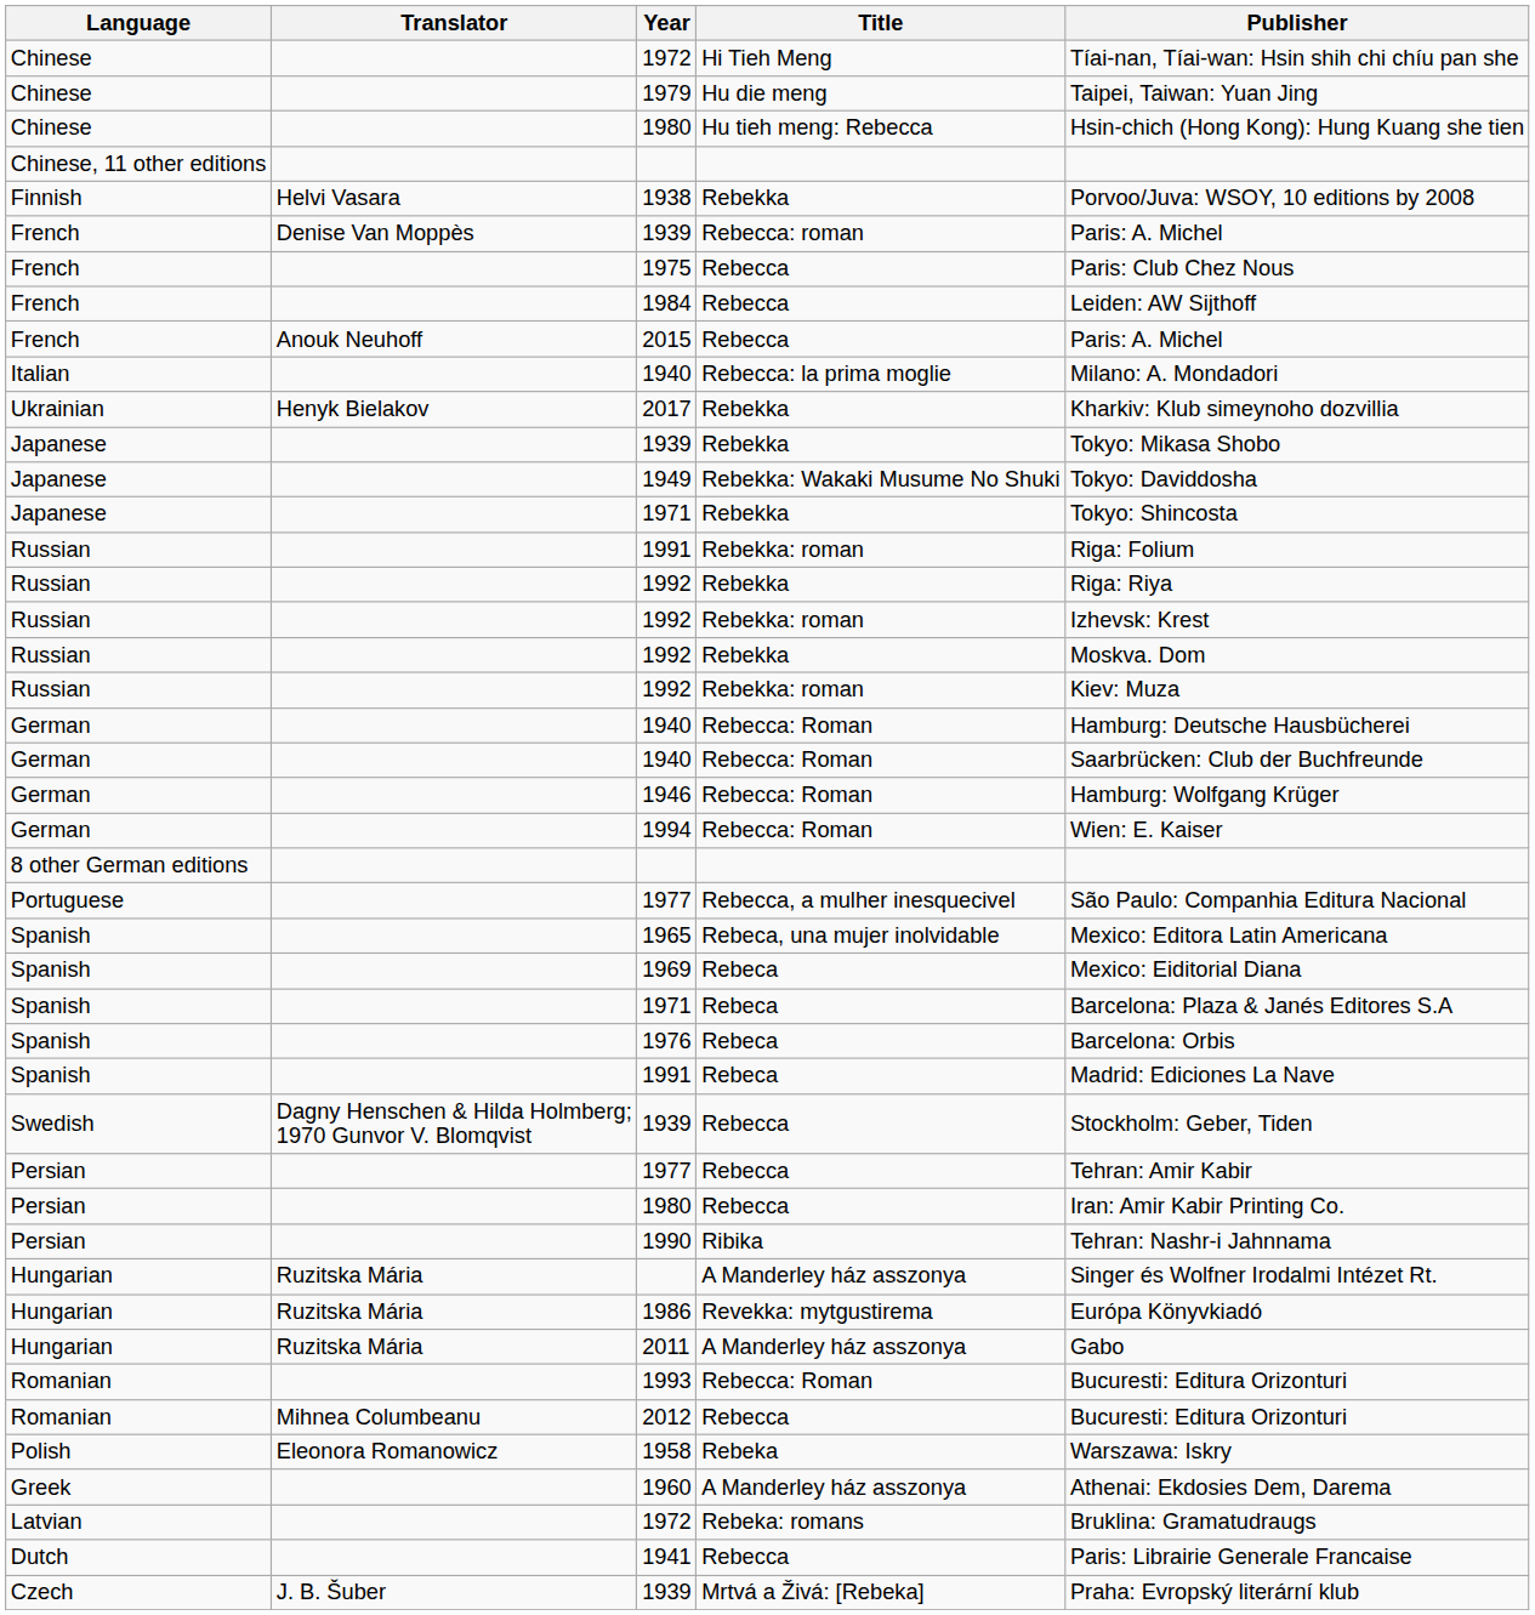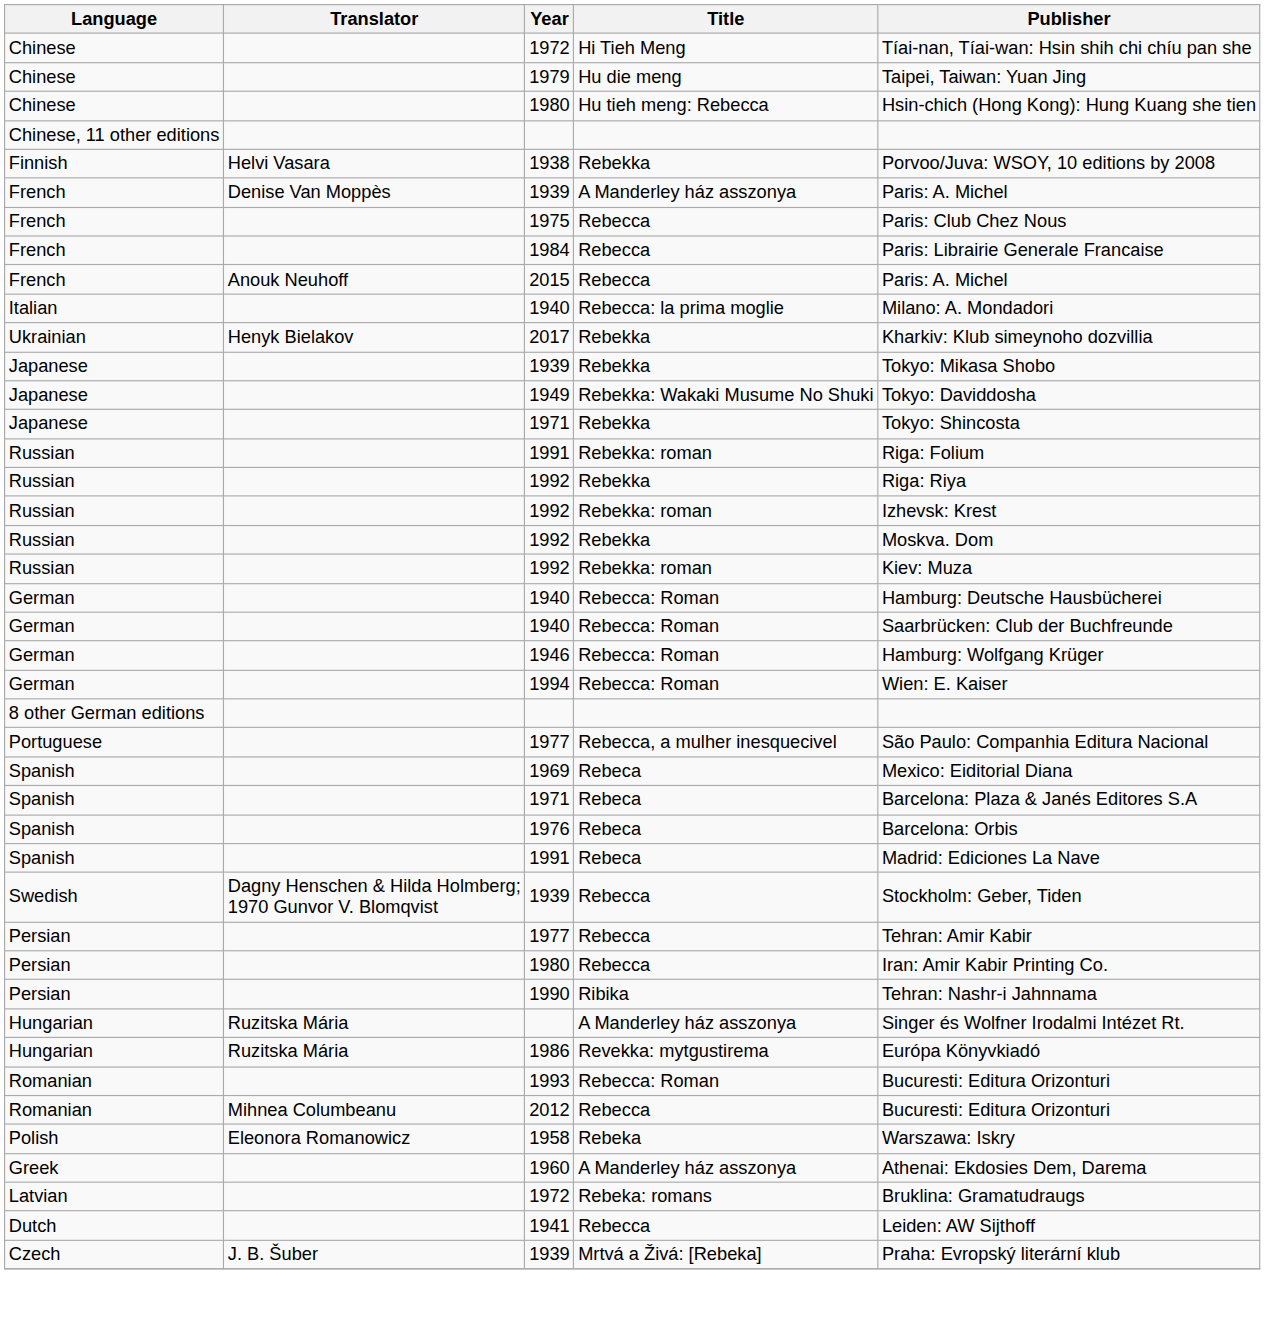French / 1939 | Title: Rebecca: roman -> A Manderley ház asszonya
1984 | Publisher: Leiden: AW Sijthoff -> Paris: Librairie Generale Francaise
- row: Spanish | 1965 | Rebeca, una mujer inolvidable | Mexico: Editora Latin Americana
- row: Hungarian | Ruzitska Mária | 2011 | A Manderley ház asszonya | Gabo
1941 | Publisher: Paris: Librairie Generale Francaise -> Leiden: AW Sijthoff
